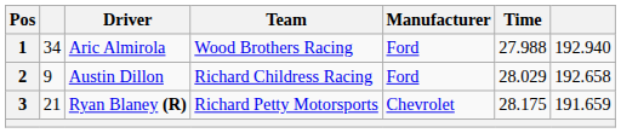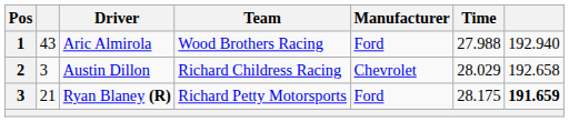Aric Almirola | column 2: 34 -> 43
Austin Dillon | column 2: 9 -> 3
Austin Dillon | Manufacturer: Ford -> Chevrolet
Ryan Blaney (R) | Manufacturer: Chevrolet -> Ford
Ryan Blaney (R) | column 7: normal -> bold
